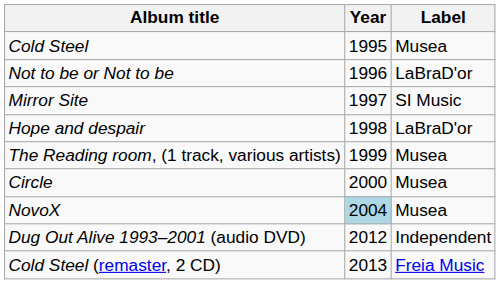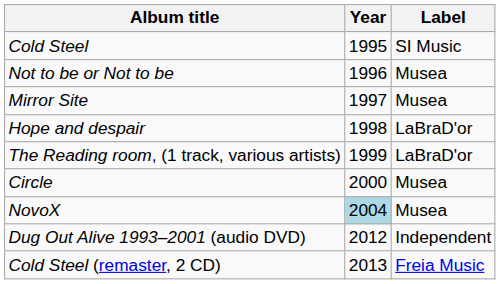Cold Steel | Label: Musea -> SI Music
Not to be or Not to be | Label: LaBraD'or -> Musea
Mirror Site | Label: SI Music -> Musea
The Reading room, (1 track, various artists) | Label: Musea -> LaBraD'or
